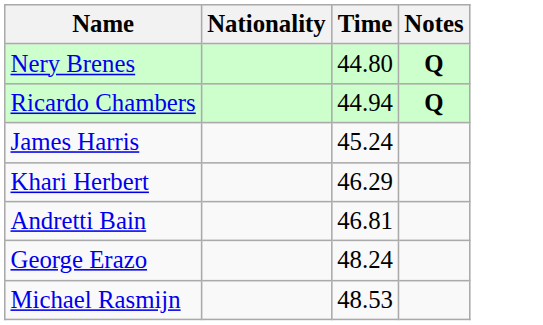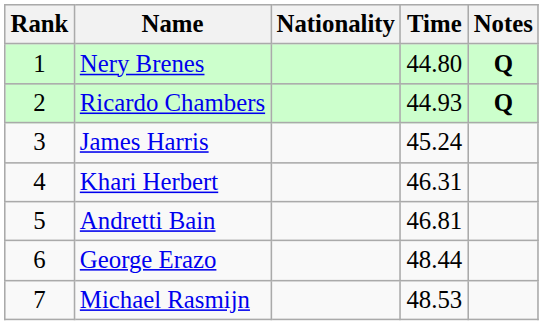+ column: Rank | 1 | 2 | 3 | 4 | 5 | 6 | 7
Ricardo Chambers | Time: 44.94 -> 44.93
Khari Herbert | Time: 46.29 -> 46.31
George Erazo | Time: 48.24 -> 48.44
